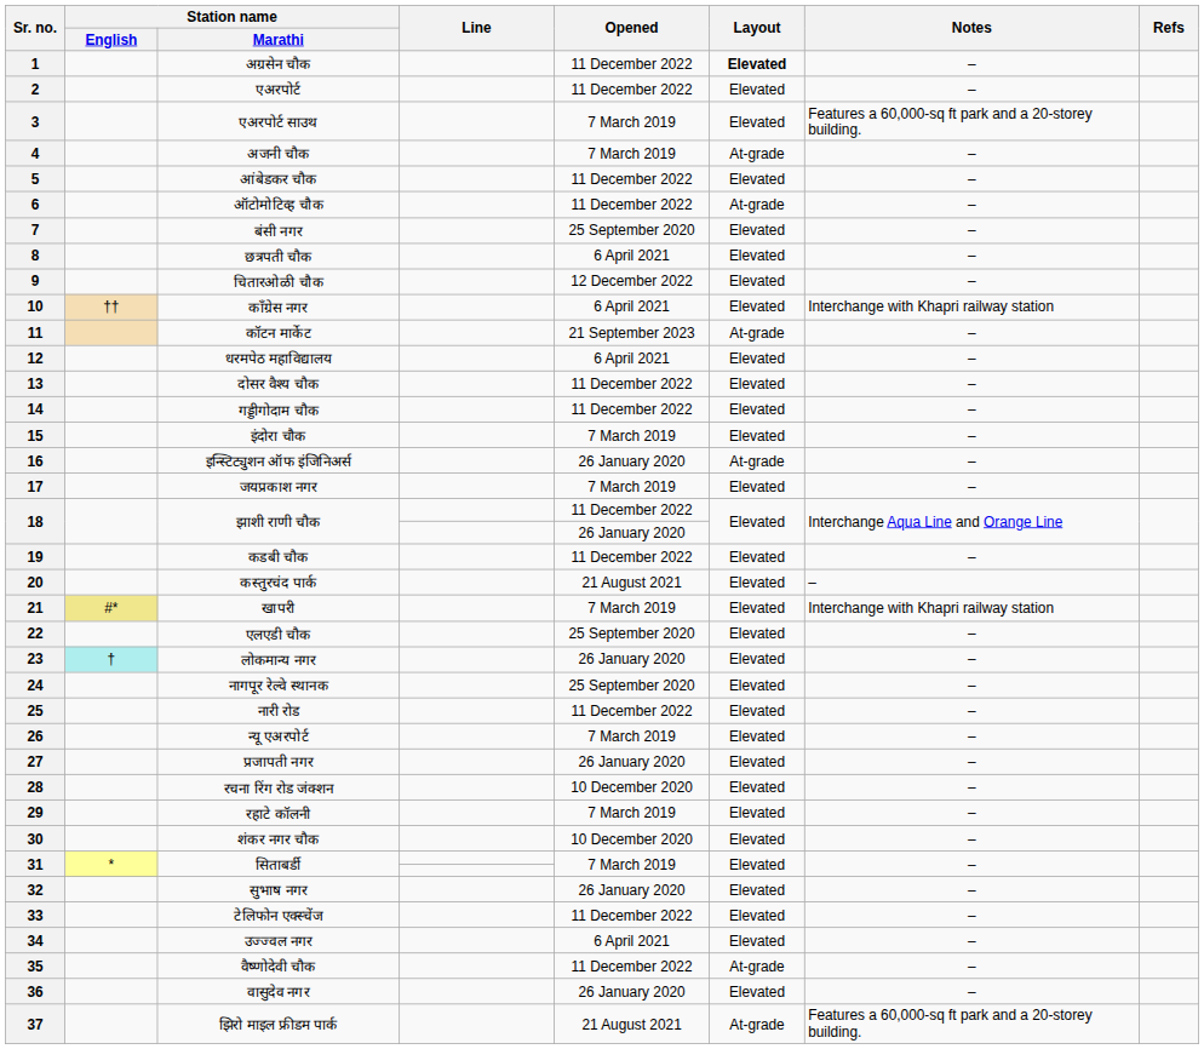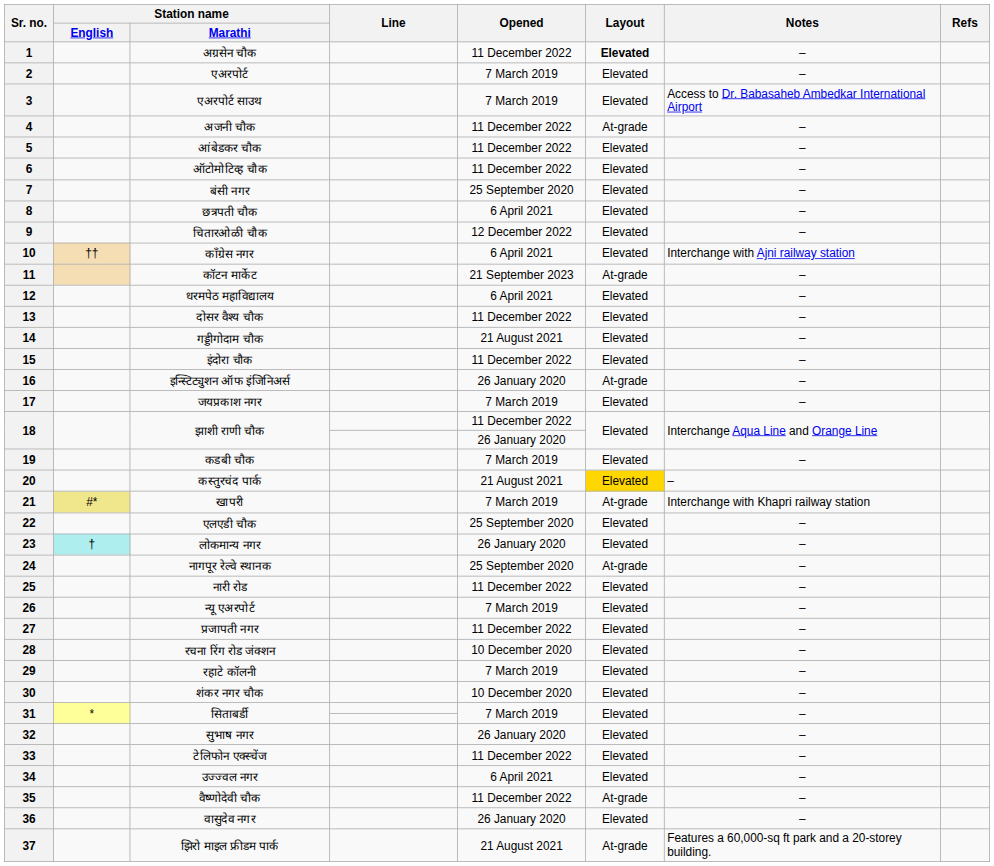2 | Opened: 11 December 2022 -> 7 March 2019
3 | Notes: Features a 60,000-sq ft park and a 20-storey building. -> Access to Dr. Babasaheb Ambedkar International Airport
4 | Opened: 7 March 2019 -> 11 December 2022
6 | Layout: At-grade -> Elevated
10 | Notes: Interchange with Khapri railway station -> Interchange with Ajni railway station
14 | Opened: 11 December 2022 -> 21 August 2021
15 | Opened: 7 March 2019 -> 11 December 2022
19 | Opened: 11 December 2022 -> 7 March 2019
20 | Layout: no background -> gold background
21 | Layout: Elevated -> At-grade
24 | Layout: Elevated -> At-grade
27 | Opened: 26 January 2020 -> 11 December 2022
